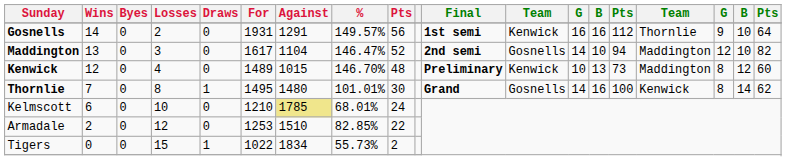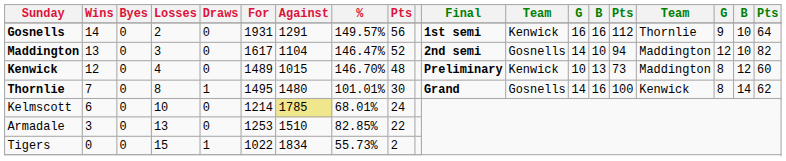Kelmscott | For: 1210 -> 1214
Armadale | Wins: 2 -> 3
Armadale | Losses: 12 -> 13
